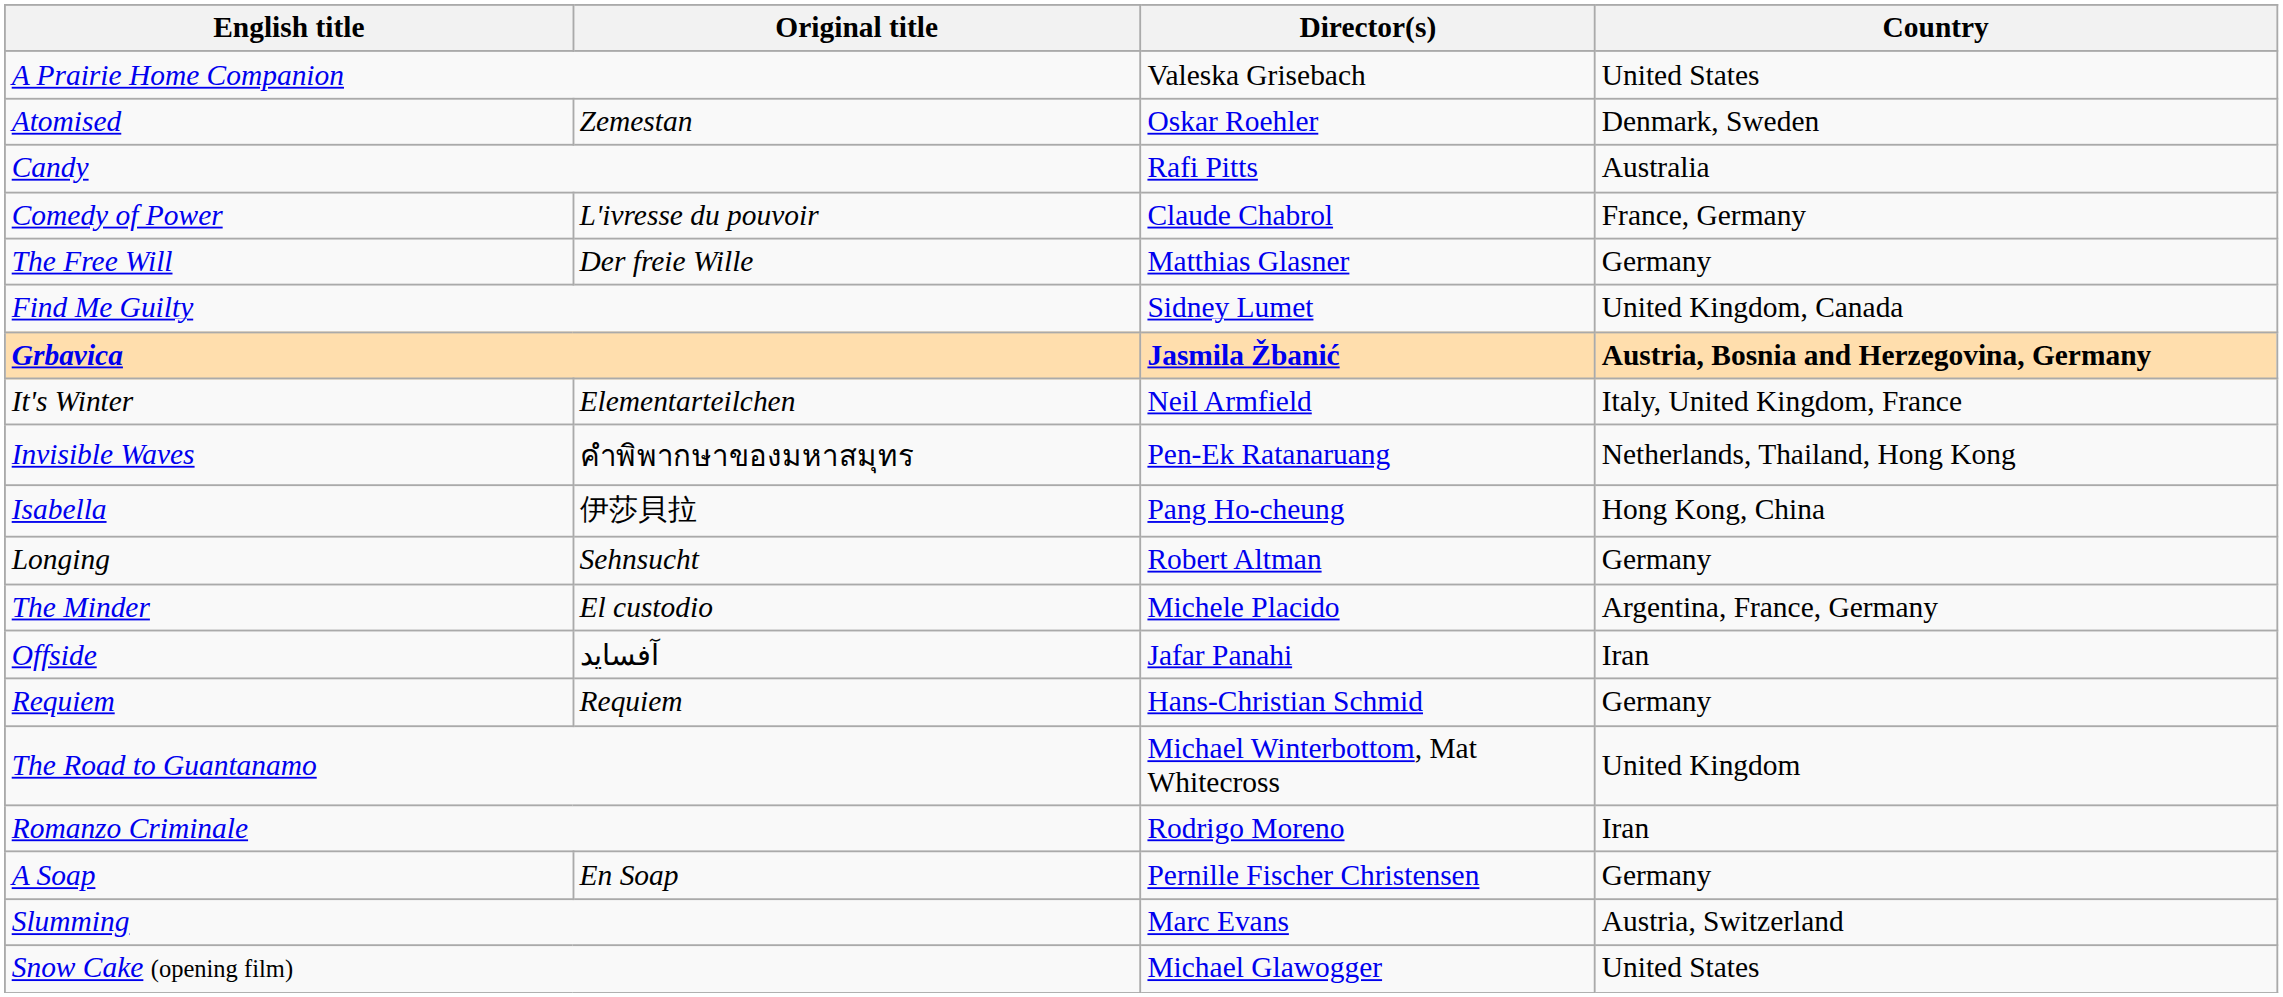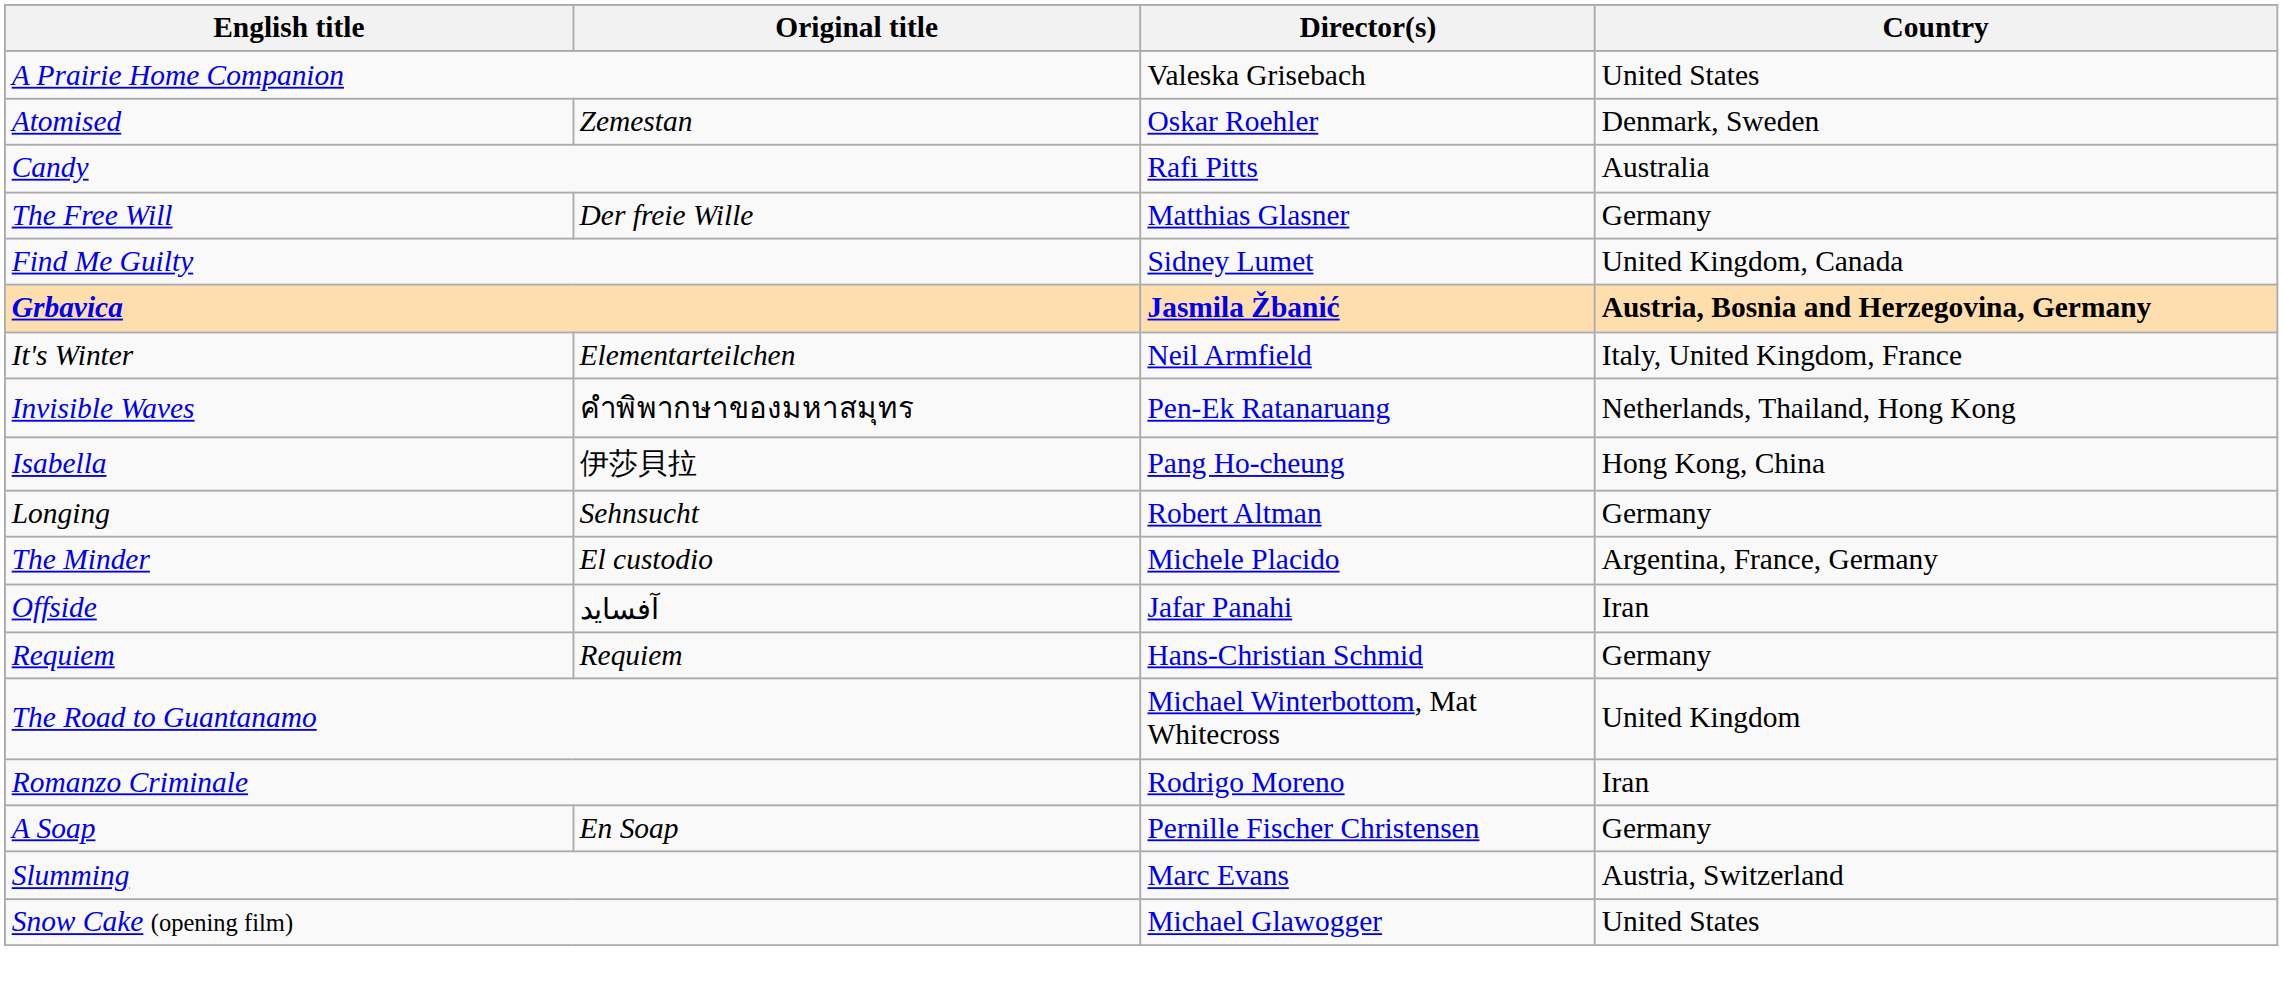- row: Comedy of Power | L'ivresse du pouvoir | Claude Chabrol | France, Germany
